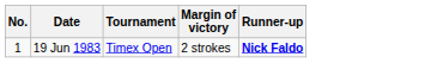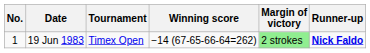+ column: Winning score | −14 (67-65-66-64=262)
19 Jun 1983 | Margin of victory: no background -> lightgreen background
